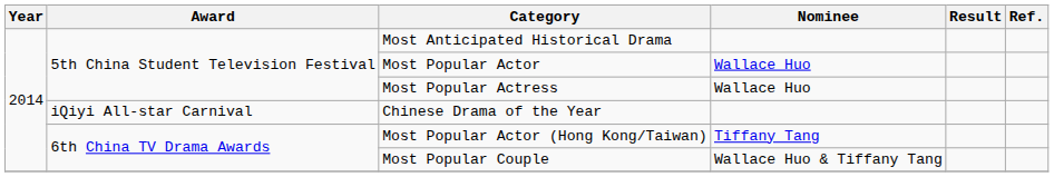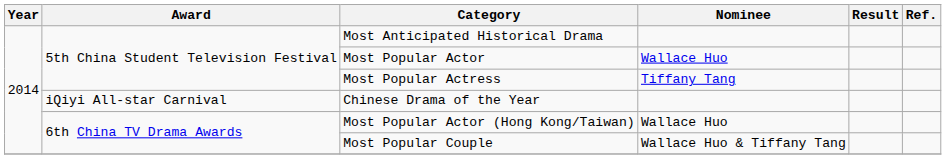Most Popular Actress | Nominee: Wallace Huo -> Tiffany Tang
Most Popular Actor (Hong Kong/Taiwan) | Nominee: Tiffany Tang -> Wallace Huo
